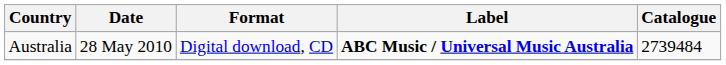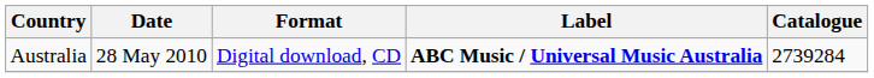Australia | Catalogue: 2739484 -> 2739284
